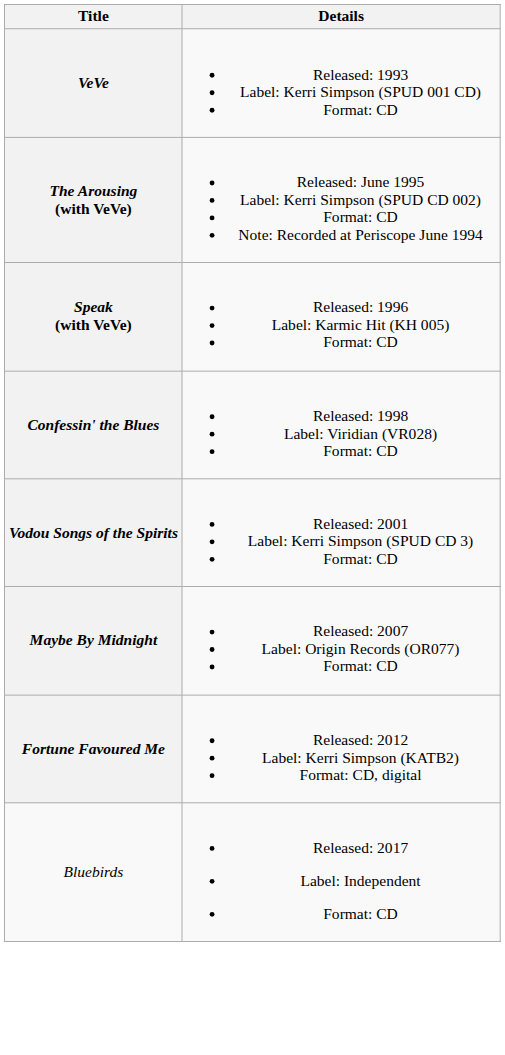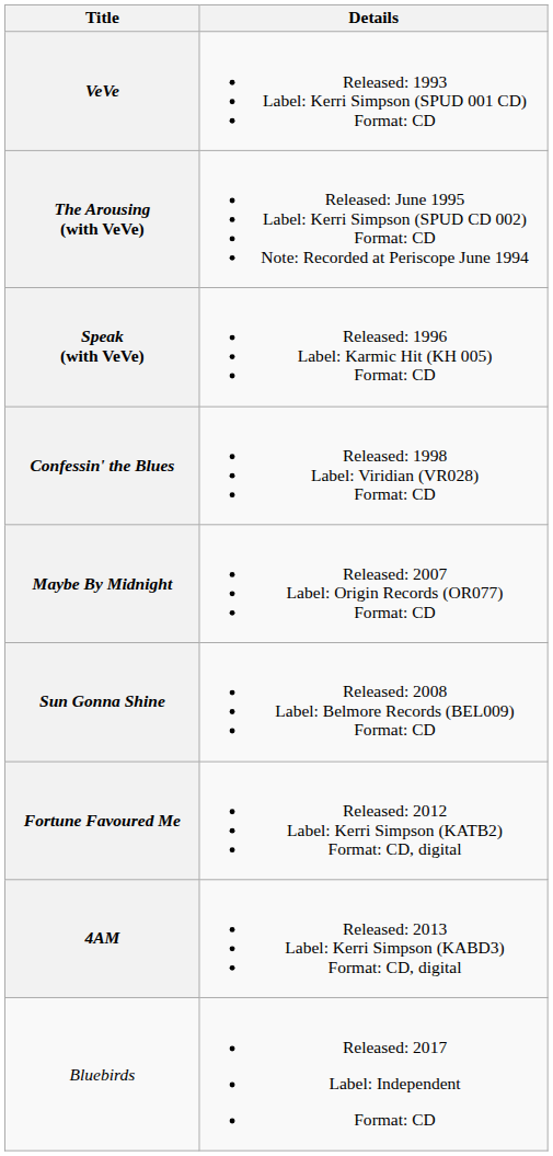- row: Vodou Songs of the Spirits | Released: 2001 Label: Kerri Simpson (SPUD CD 3) Format: CD
+ row: Sun Gonna Shine | Released: 2008 Label: Belmore Records (BEL009) Format: CD
+ row: 4AM | Released: 2013 Label: Kerri Simpson (KABD3) Format: CD, digital
